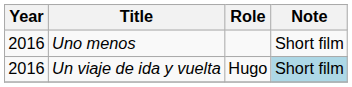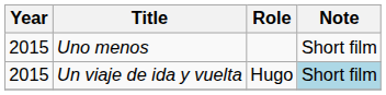Uno menos | Year: 2016 -> 2015
Un viaje de ida y vuelta | Year: 2016 -> 2015
